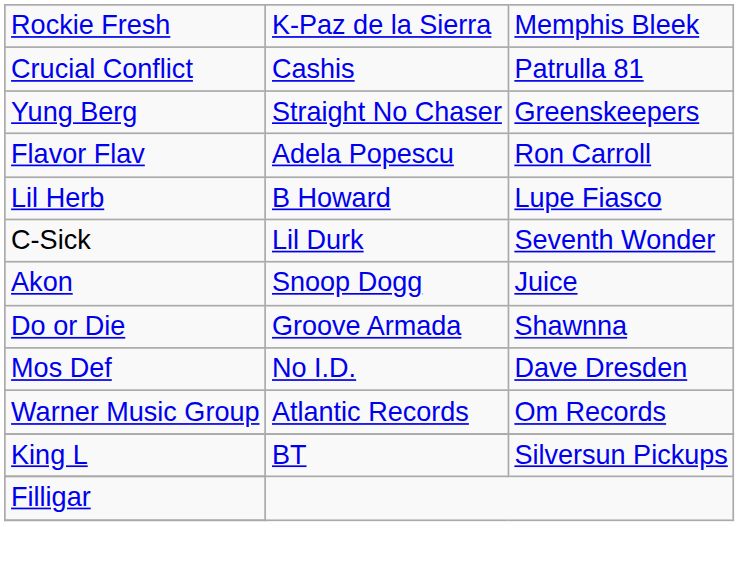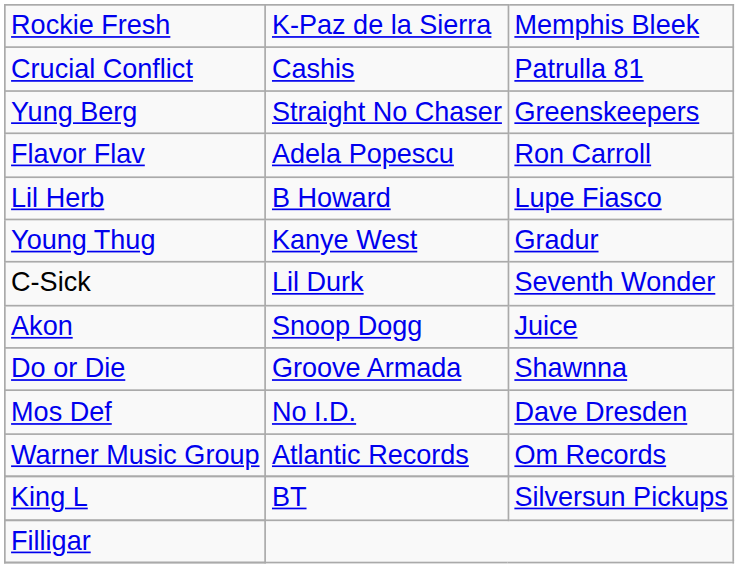+ row: Young Thug | Kanye West | Gradur
